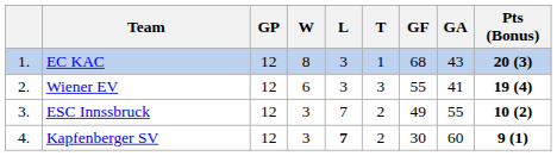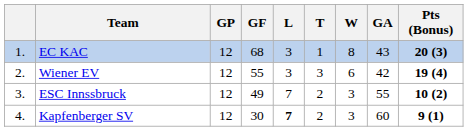columns swapped: W <-> GF
Wiener EV | GA: 41 -> 42
